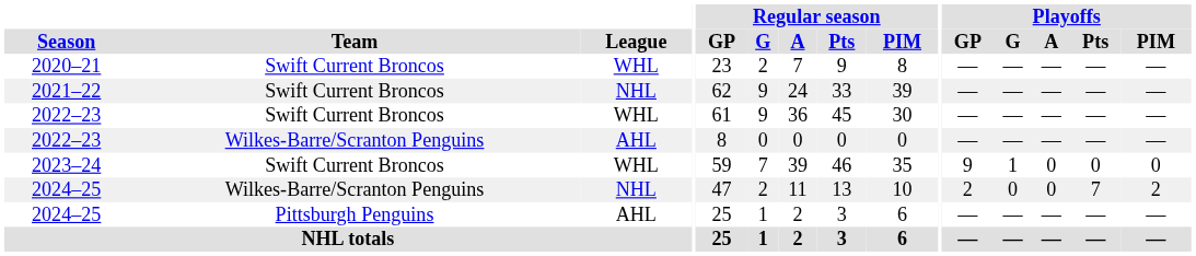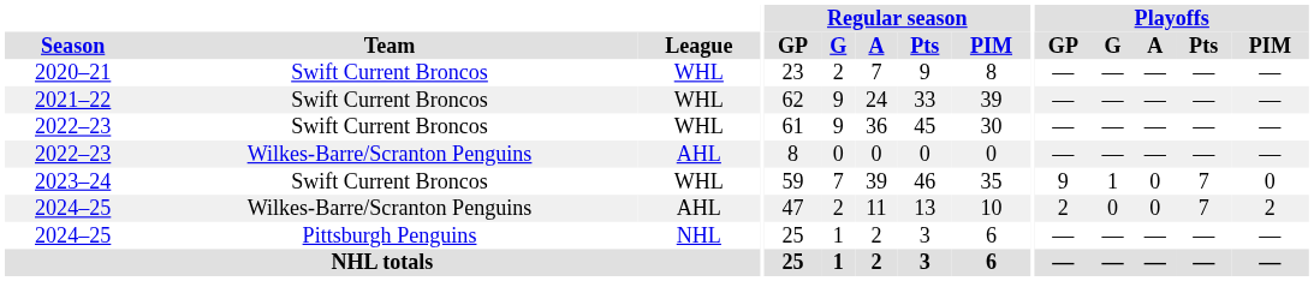2021–22 | League: NHL -> WHL
2023–24 | Playoffs / Pts: 0 -> 7
2024–25 / Wilkes-Barre/Scranton Penguins | League: NHL -> AHL
2024–25 / Pittsburgh Penguins | League: AHL -> NHL
